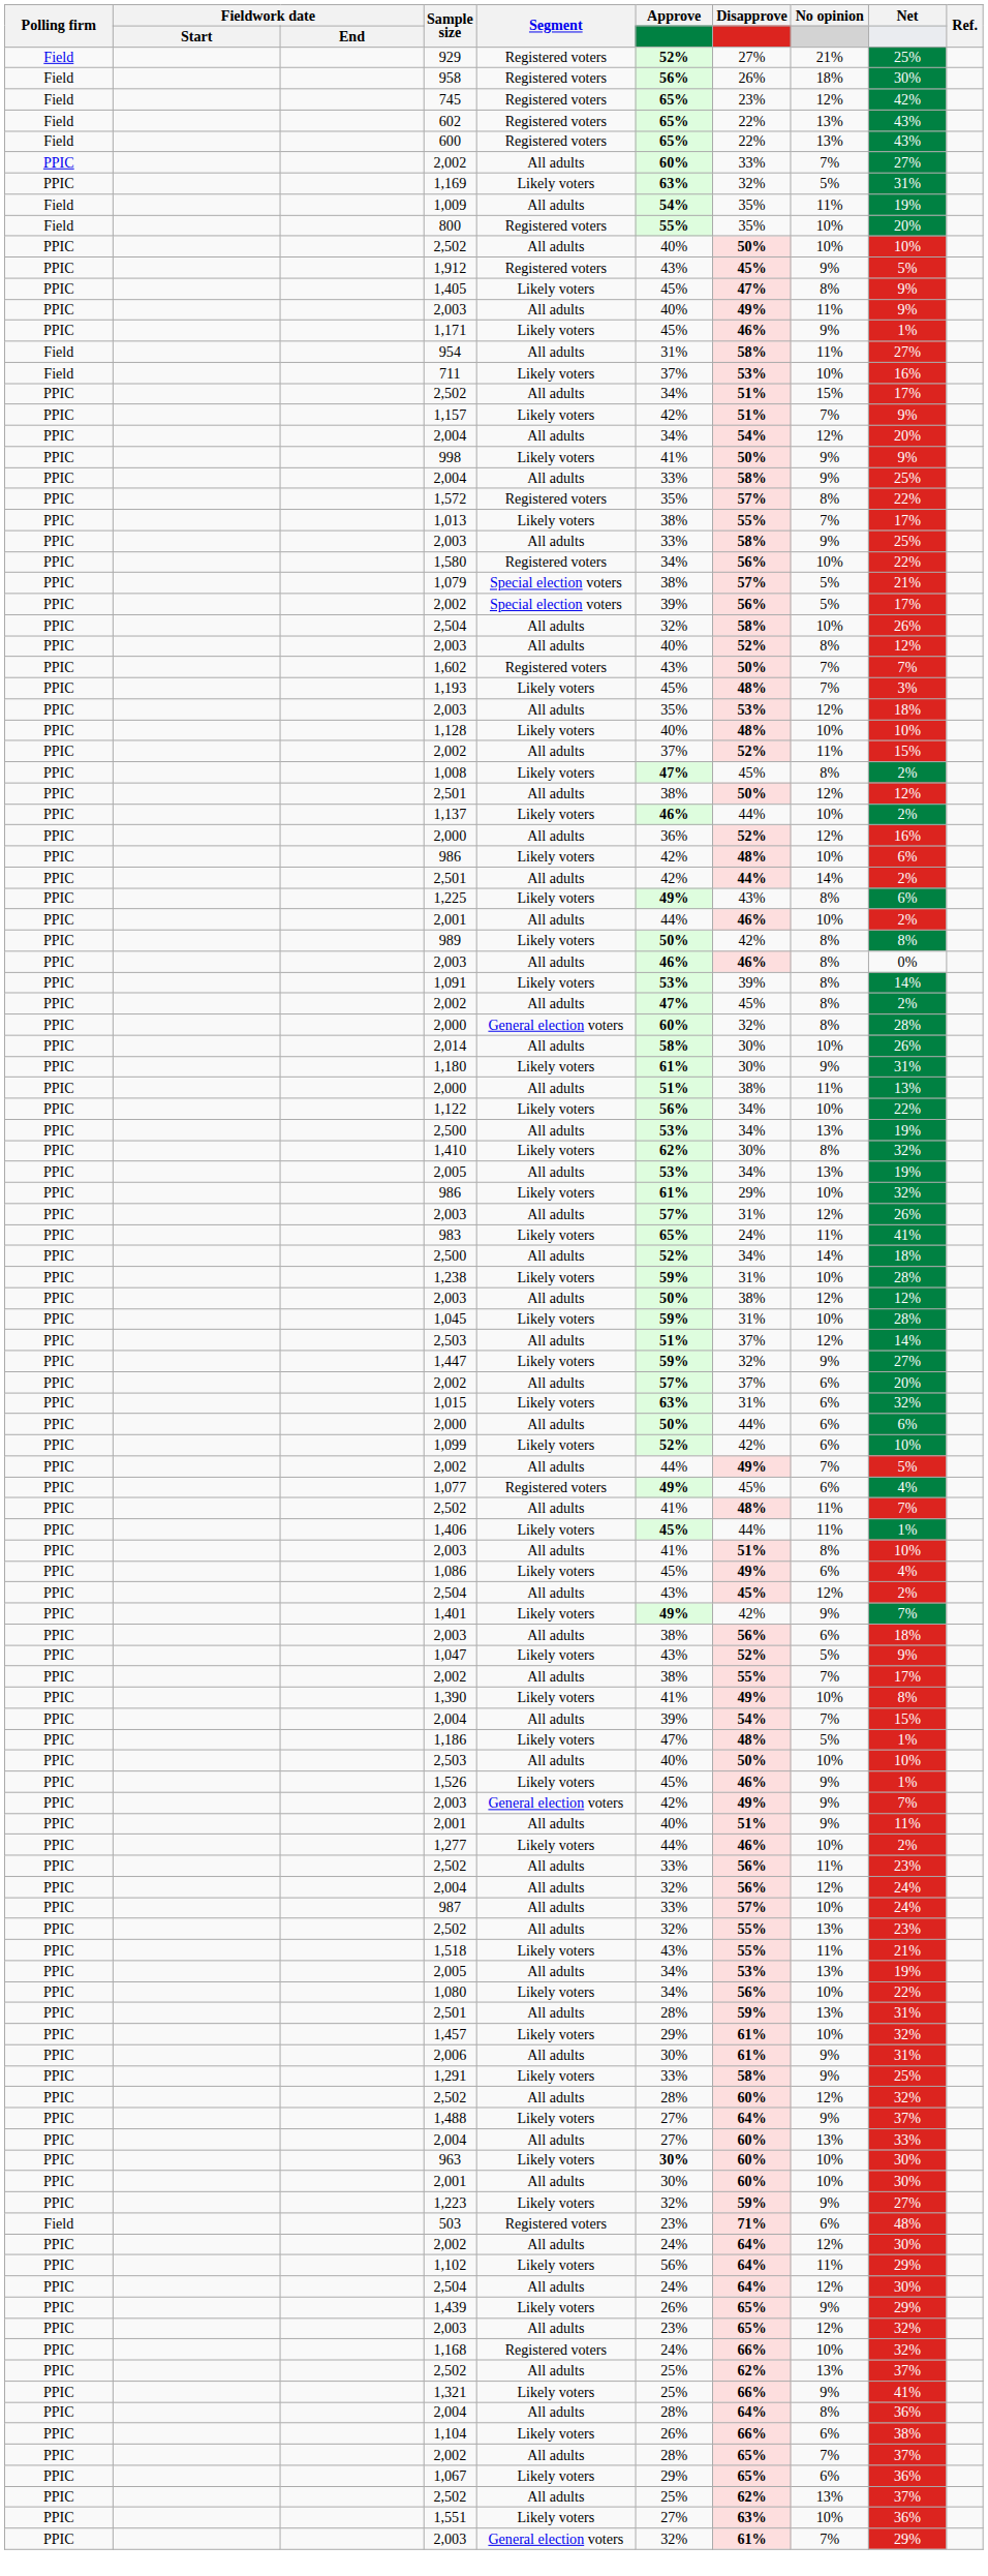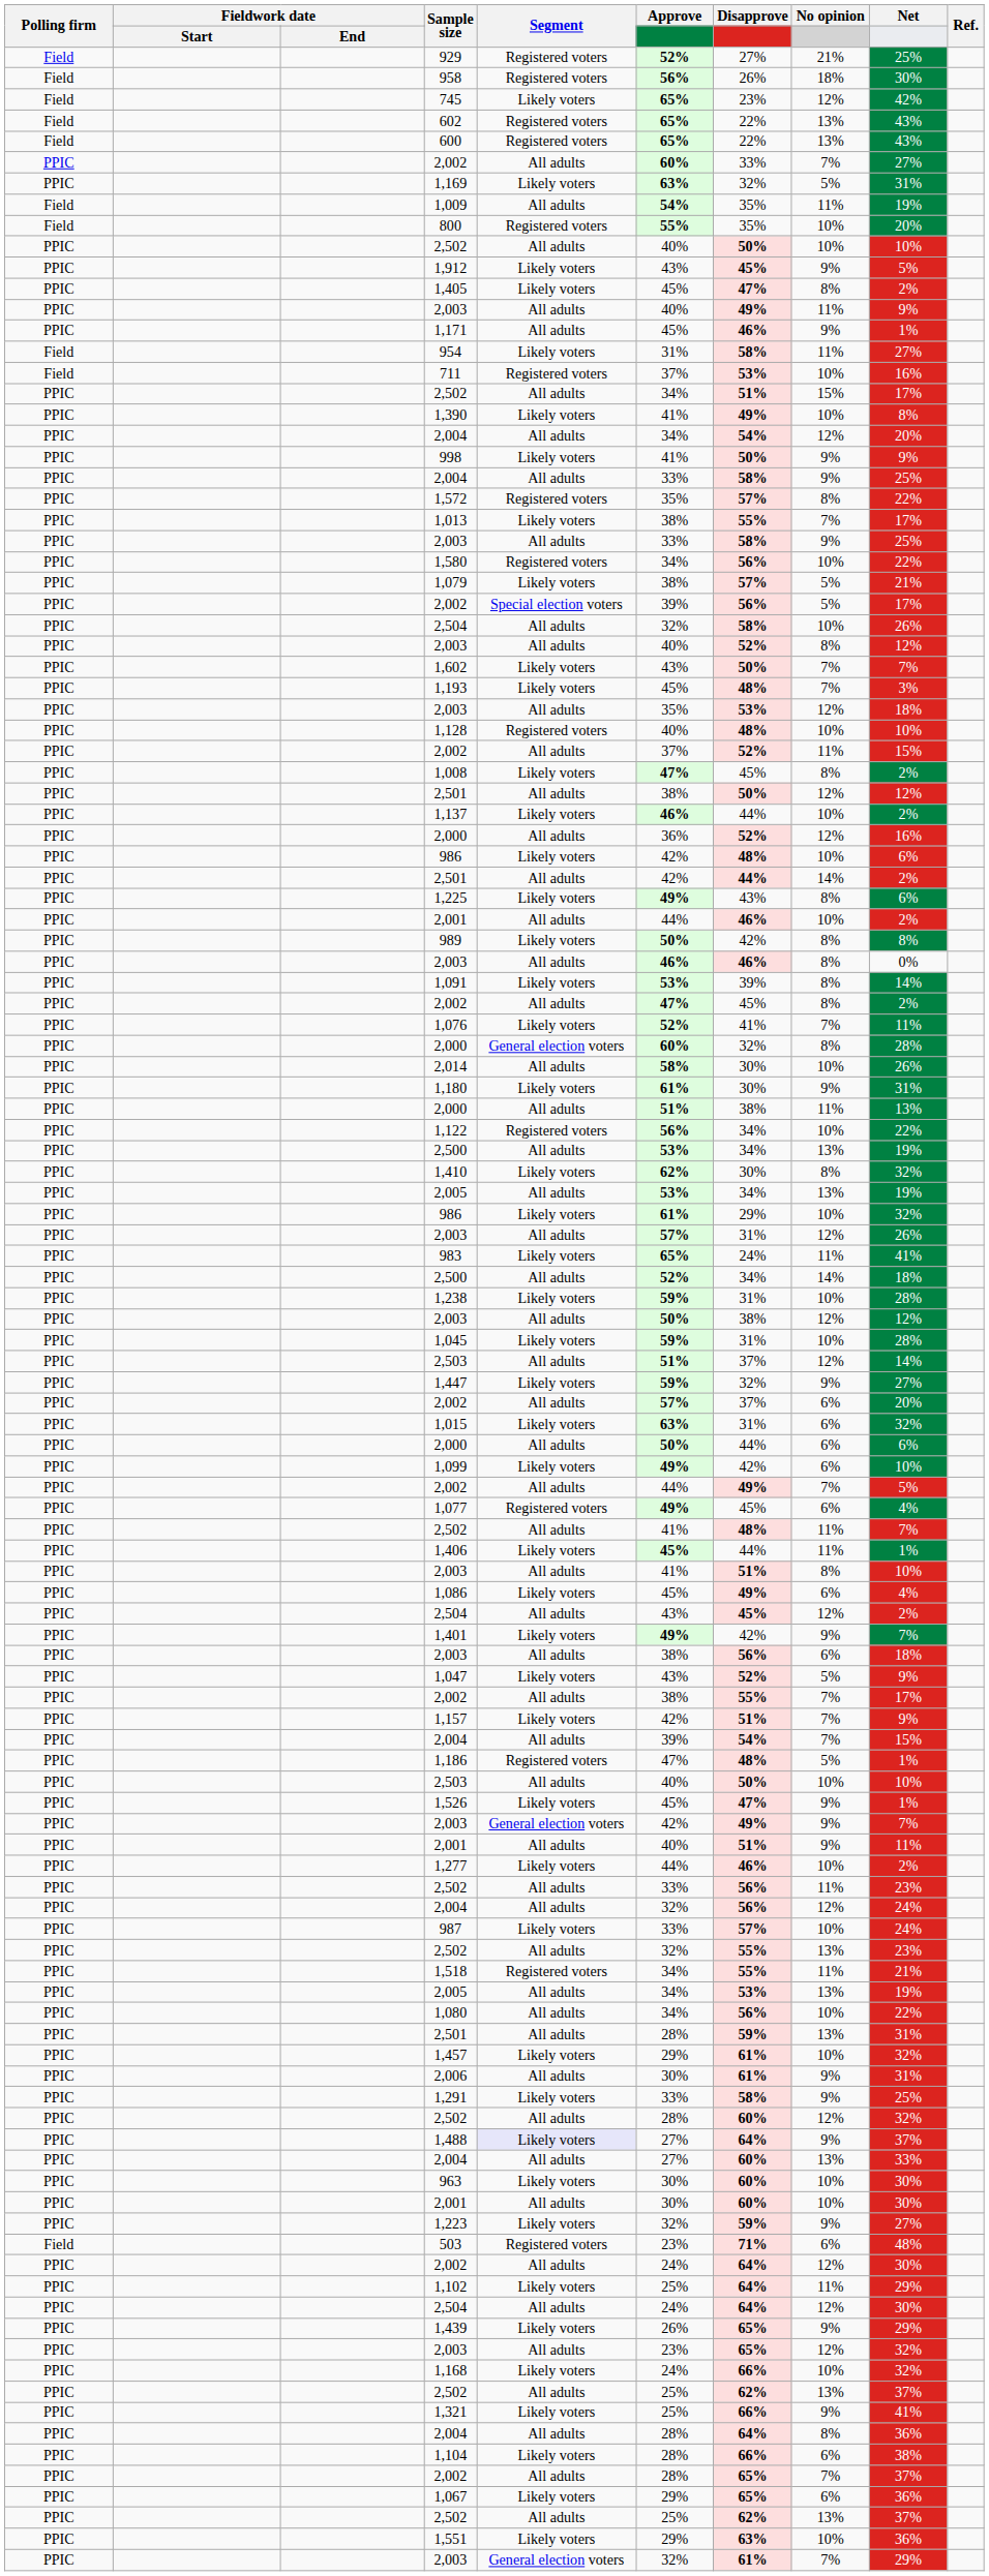745 | Segment: Registered voters -> Likely voters
1,912 | Segment: Registered voters -> Likely voters
1,405 | Net: 9% -> 2%
1,171 | Segment: Likely voters -> All adults
954 | Segment: All adults -> Likely voters
711 | Segment: Likely voters -> Registered voters
rows swapped: 1,390 <-> 1,157
1,079 | Segment: Special election voters -> Likely voters
1,602 | Segment: Registered voters -> Likely voters
1,128 | Segment: Likely voters -> Registered voters
+ row: PPIC | 1,076 | Likely voters | 52% | 41% | 7% | 11%
1,122 | Segment: Likely voters -> Registered voters
1,099 | Approve: 52% -> 49%
1,186 | Segment: Likely voters -> Registered voters
1,526 | Disapprove: 46% -> 47%
987 | Segment: All adults -> Likely voters
1,518 | Segment: Likely voters -> Registered voters
1,518 | Approve: 43% -> 34%
1,080 | Segment: Likely voters -> All adults
1,488 | Segment: no background -> lavender background
963 | Approve: bold -> normal
1,102 | Approve: 56% -> 25%
1,168 | Segment: Registered voters -> Likely voters
1,104 | Approve: 26% -> 28%
1,551 | Approve: 27% -> 29%
